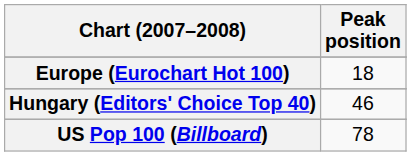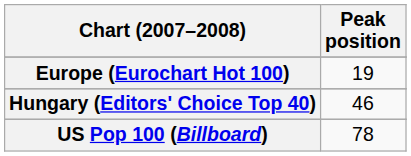Europe (Eurochart Hot 100) | Peak position: 18 -> 19
